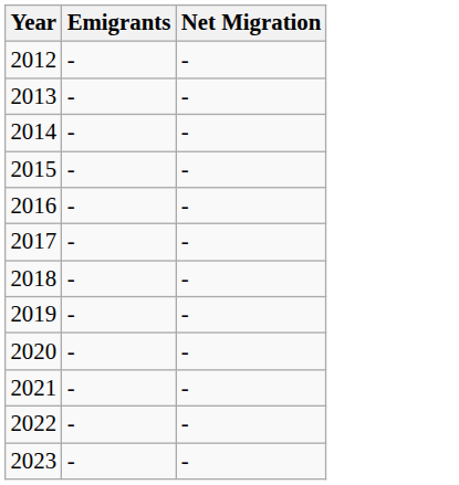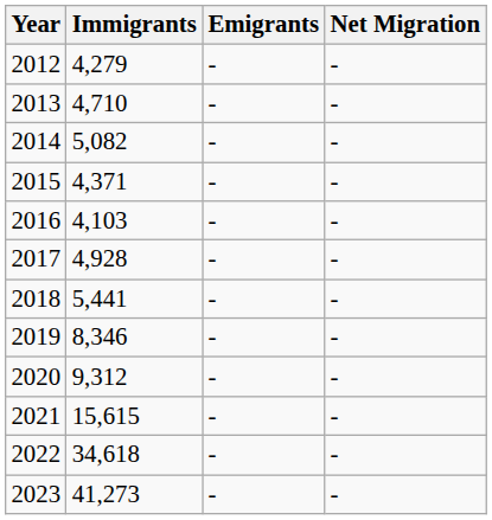+ column: Immigrants | 4,279 | 4,710 | 5,082 | 4,371 | 4,103 | 4,928 | 5,441 | 8,346 | 9,312 | 15,615 | 34,618 | 41,273
